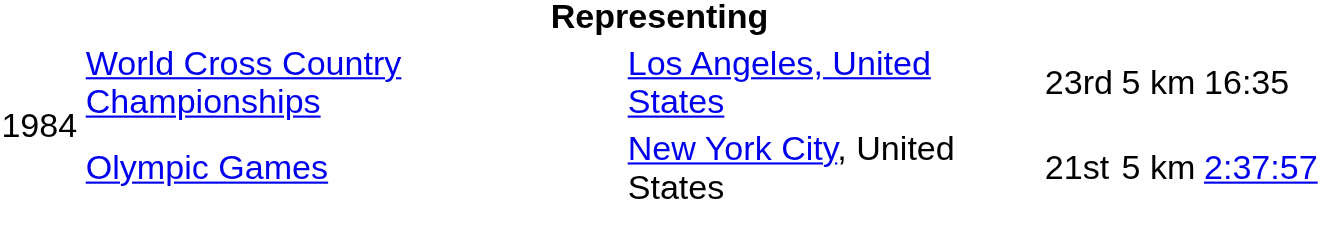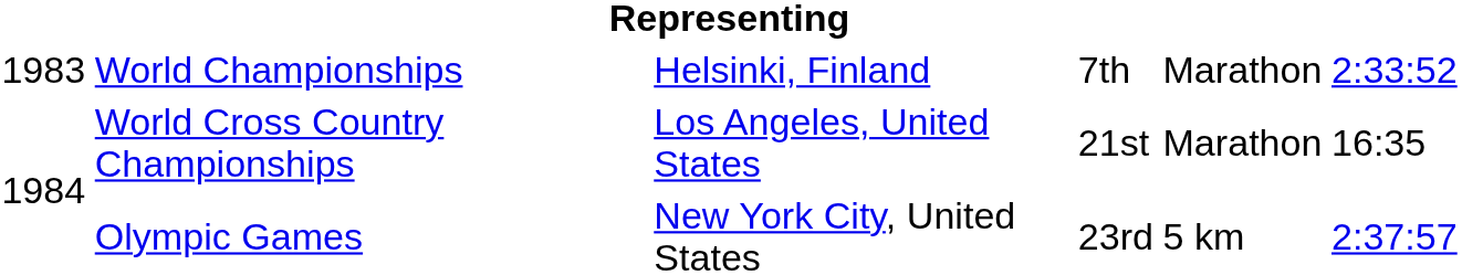+ row: 1983 | World Championships | Helsinki, Finland | 7th | Marathon | 2:33:52
World Cross Country Championships | column 4: 23rd -> 21st
World Cross Country Championships | column 5: 5 km -> Marathon
Olympic Games | column 4: 21st -> 23rd
